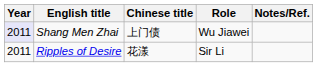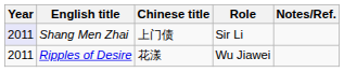Shang Men Zhai | Role: Wu Jiawei -> Sir Li
Ripples of Desire | Role: Sir Li -> Wu Jiawei
